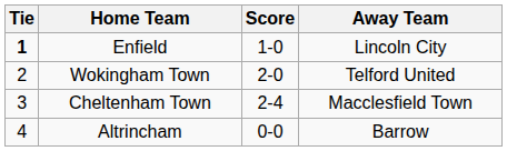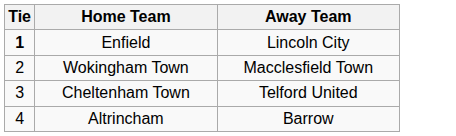- column: Score | 1-0 | 2-0 | 2-4 | 0-0
Wokingham Town | Away Team: Telford United -> Macclesfield Town
Cheltenham Town | Away Team: Macclesfield Town -> Telford United
